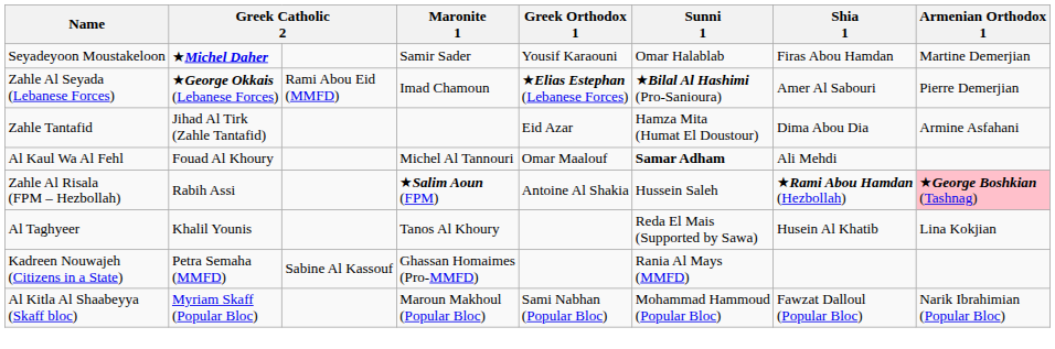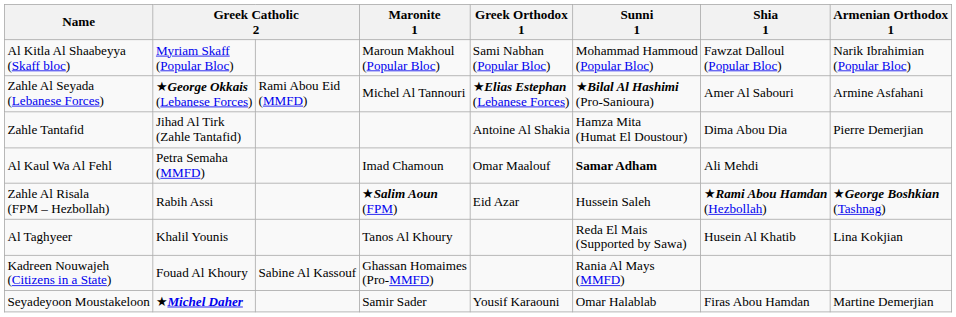rows swapped: Seyadeyoon Moustakeloon <-> Al Kitla Al Shaabeyya (Skaff bloc)
Zahle Al Seyada (Lebanese Forces) | Maronite 1: Imad Chamoun -> Michel Al Tannouri
Zahle Al Seyada (Lebanese Forces) | Armenian Orthodox 1: Pierre Demerjian -> Armine Asfahani
Zahle Tantafid | Greek Orthodox 1: Eid Azar -> Antoine Al Shakia
Zahle Tantafid | Armenian Orthodox 1: Armine Asfahani -> Pierre Demerjian
Al Kaul Wa Al Fehl | column 2: Fouad Al Khoury -> Petra Semaha (MMFD)
Al Kaul Wa Al Fehl | Maronite 1: Michel Al Tannouri -> Imad Chamoun
Zahle Al Risala (FPM – Hezbollah) | Greek Orthodox 1: Antoine Al Shakia -> Eid Azar
Zahle Al Risala (FPM – Hezbollah) | Armenian Orthodox 1: pink background -> no background
Kadreen Nouwajeh (Citizens in a State) | column 2: Petra Semaha (MMFD) -> Fouad Al Khoury
